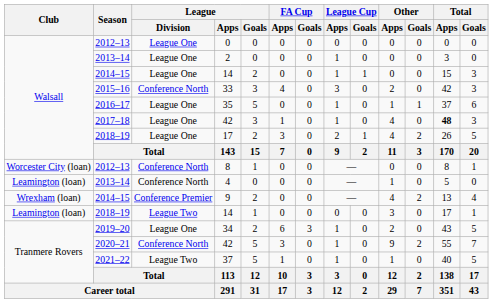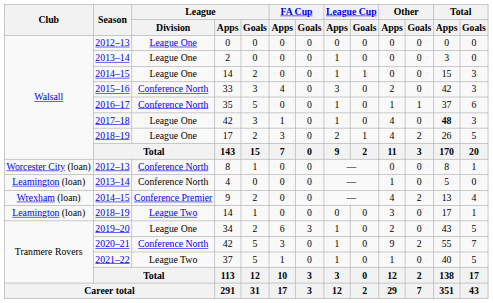35 | League / Division: League One -> Conference North
